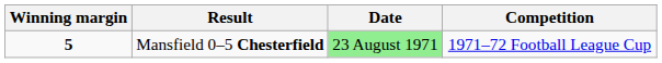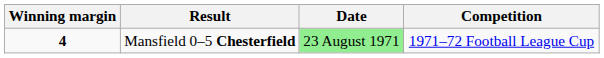Mansfield 0–5 Chesterfield | Winning margin: 5 -> 4
